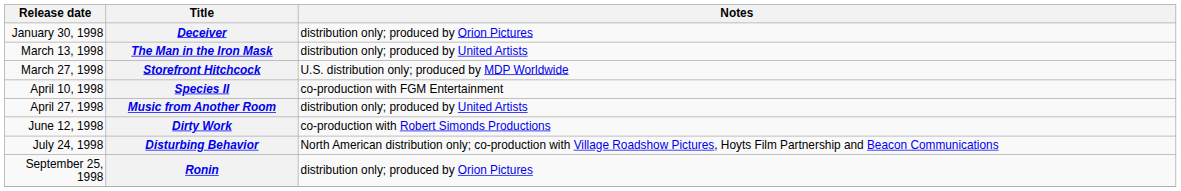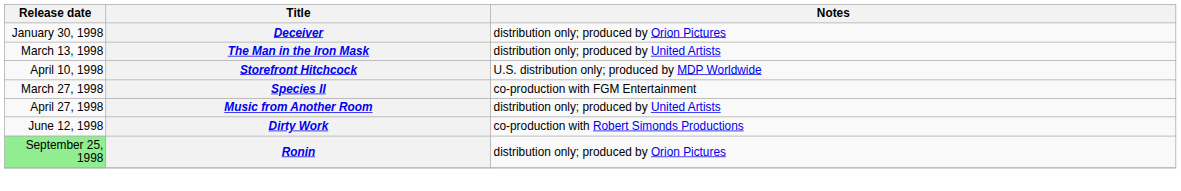Storefront Hitchcock | Release date: March 27, 1998 -> April 10, 1998
Species II | Release date: April 10, 1998 -> March 27, 1998
- row: July 24, 1998 | Disturbing Behavior | North American distribution only; co-production with Village Roadshow Pictures, Hoyts Film Partnership and Beacon Communications
Ronin | Release date: no background -> lightgreen background
